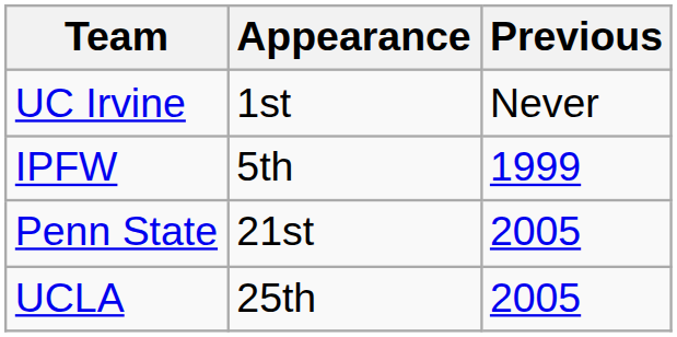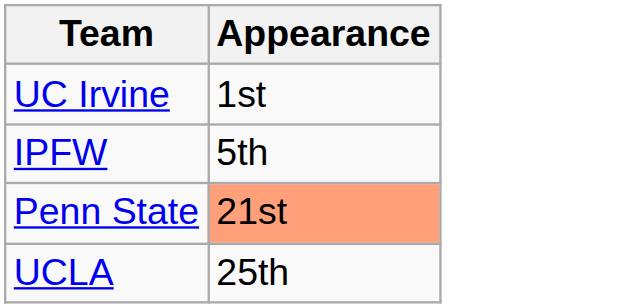- column: Previous | Never | 1999 | 2005 | 2005
Penn State | Appearance: no background -> lightsalmon background
